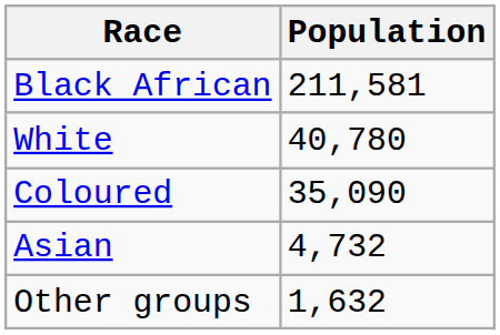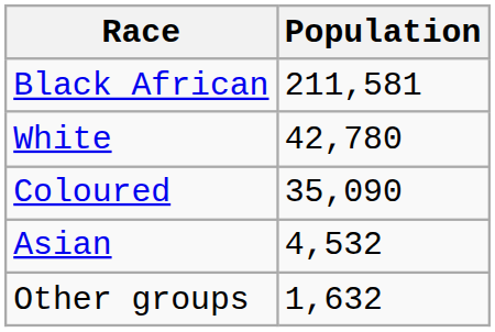White | Population: 40,780 -> 42,780
Asian | Population: 4,732 -> 4,532
